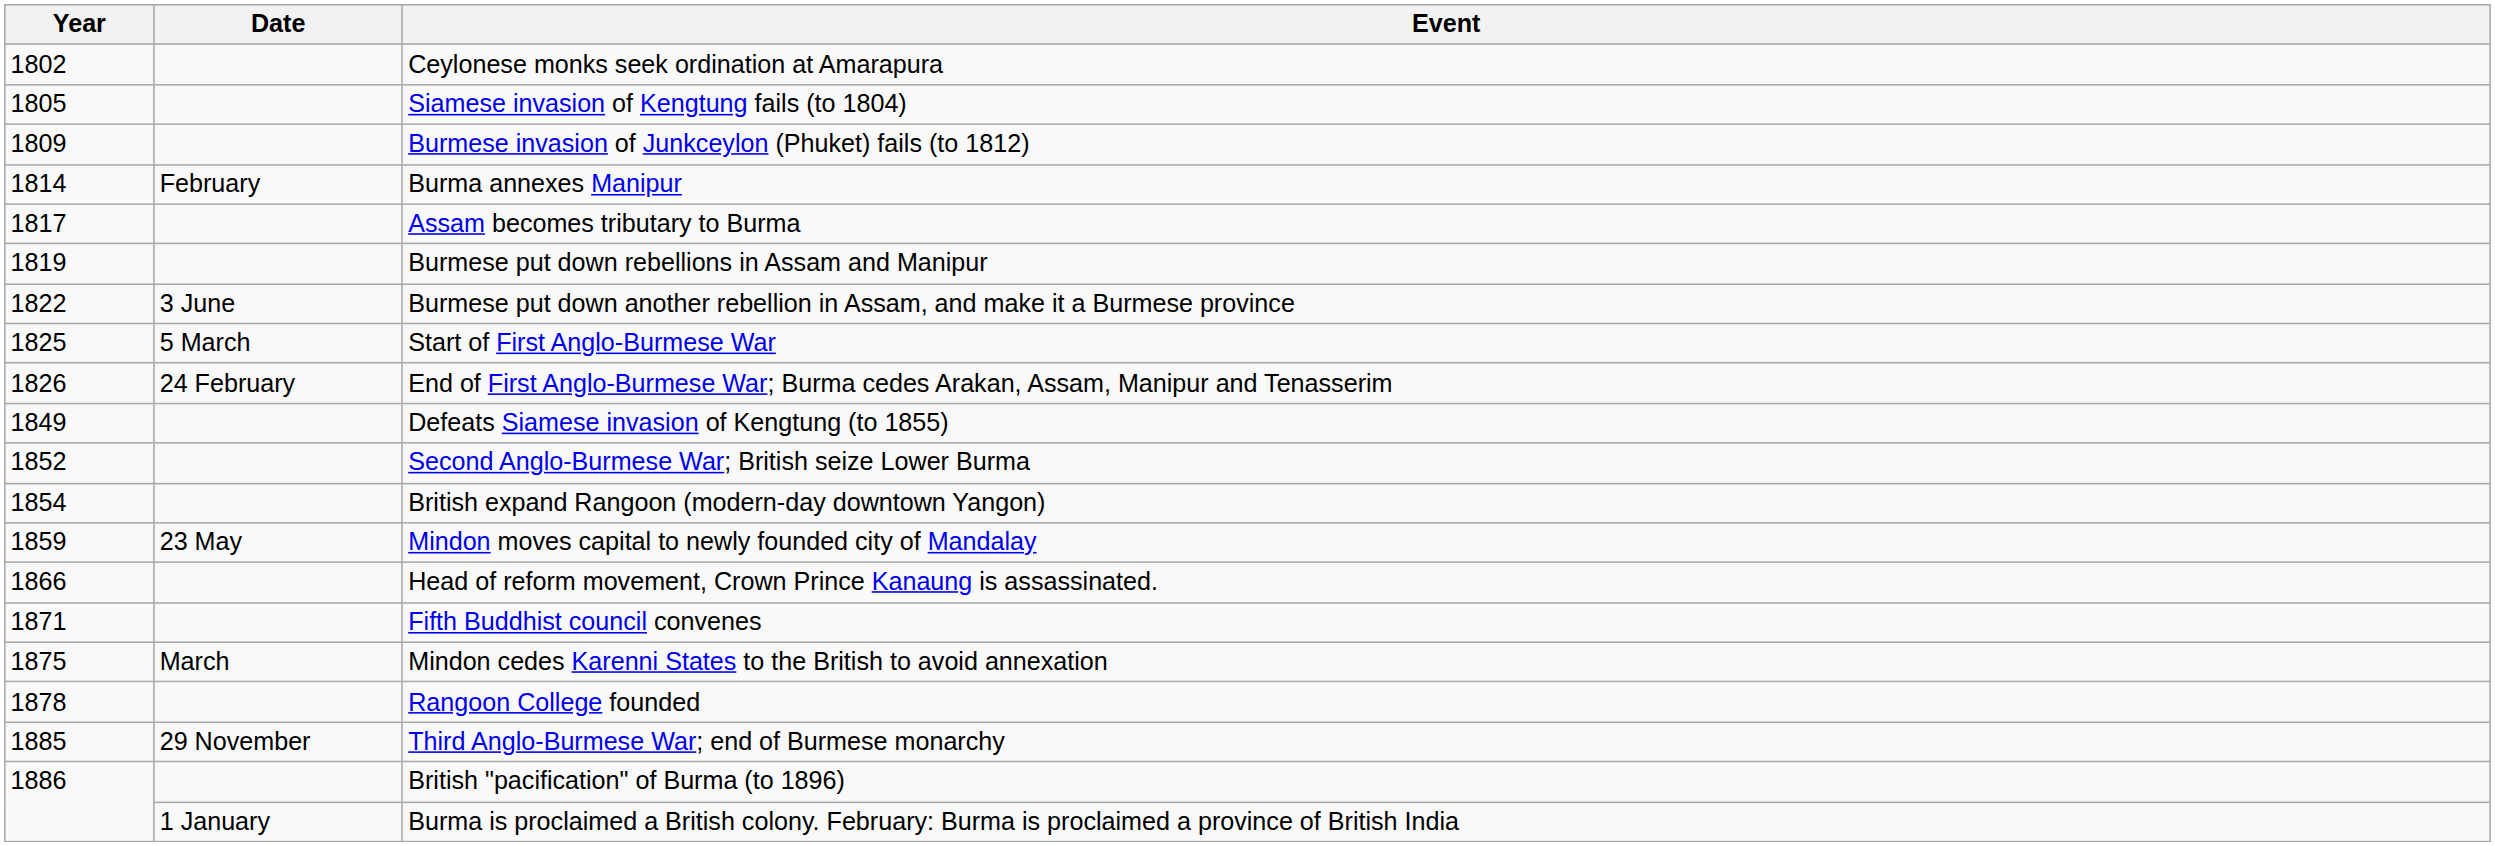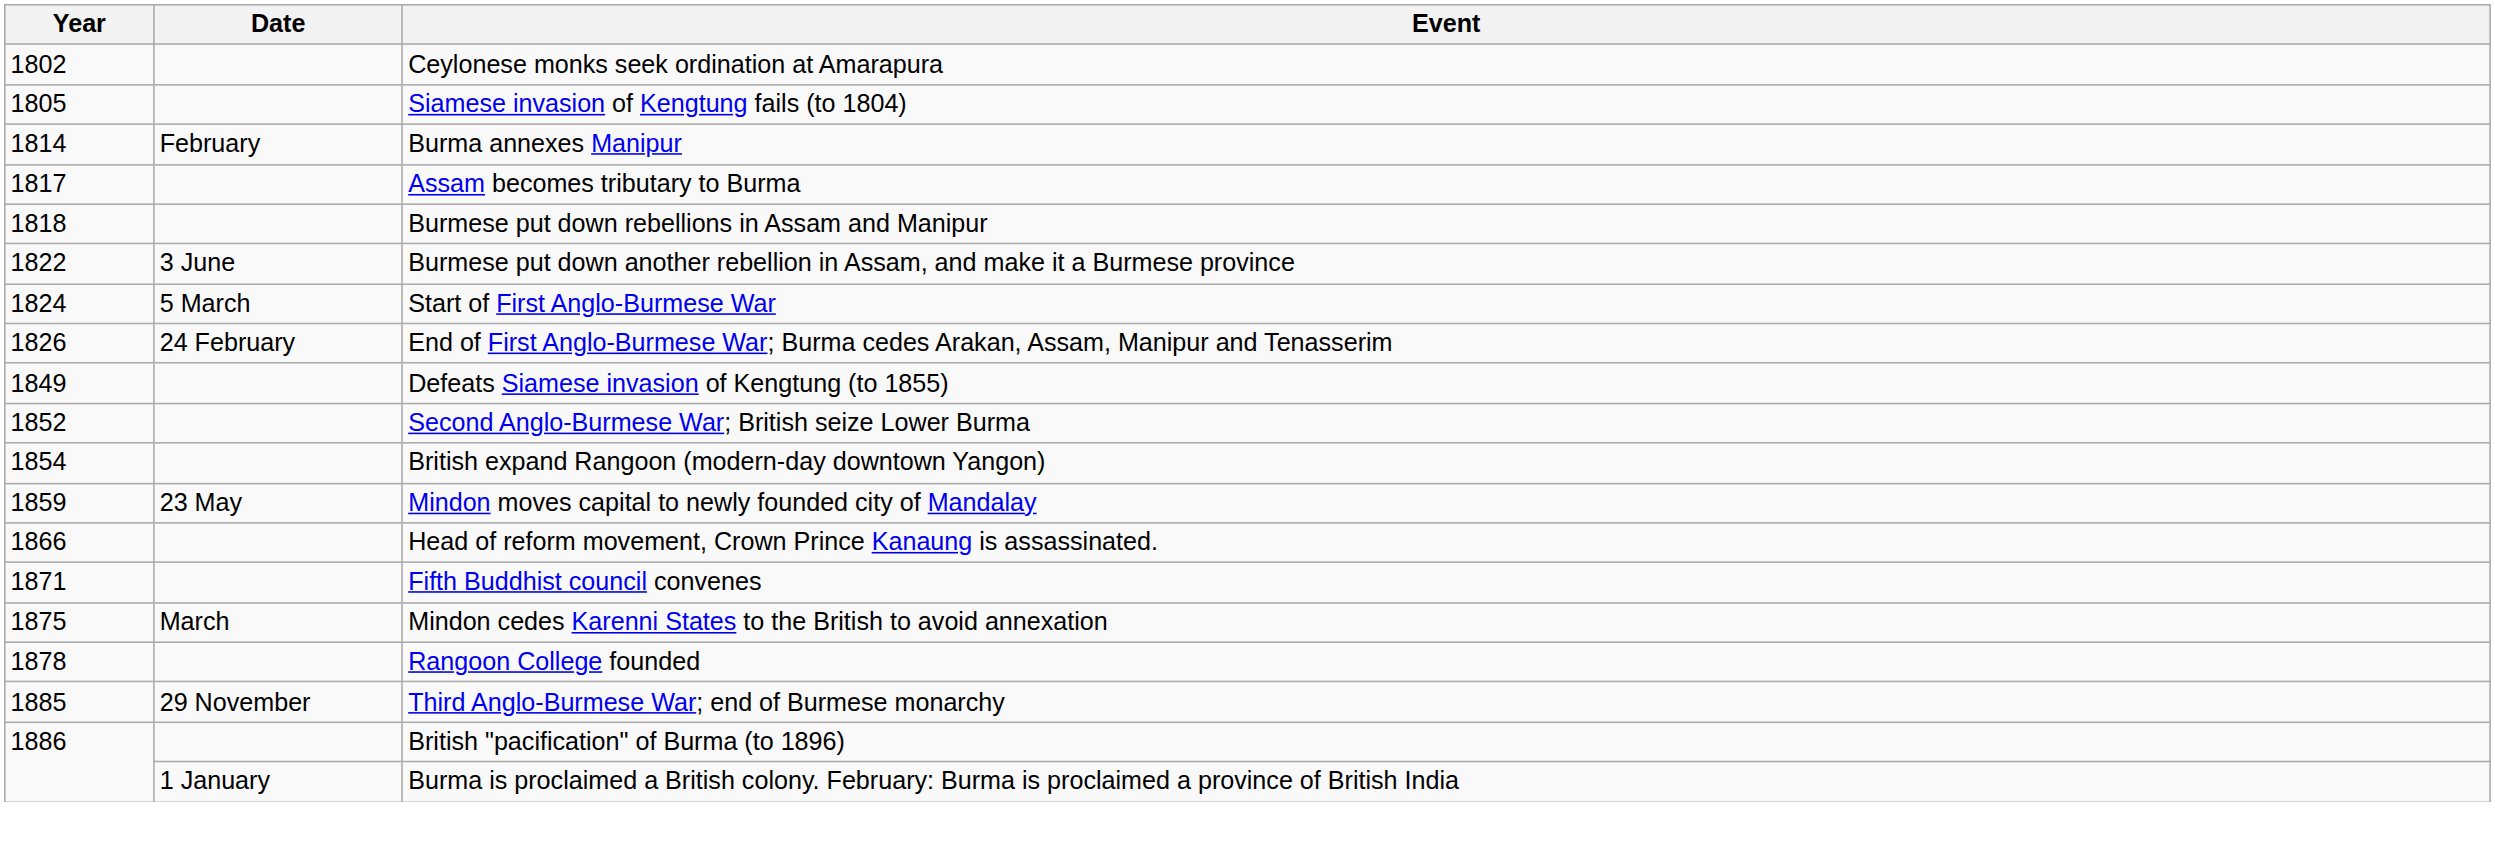- row: 1809 | Burmese invasion of Junkceylon (Phuket) fails (to 1812)
Burmese put down rebellions in Assam and Manipur | Year: 1819 -> 1818
Start of First Anglo-Burmese War | Year: 1825 -> 1824
